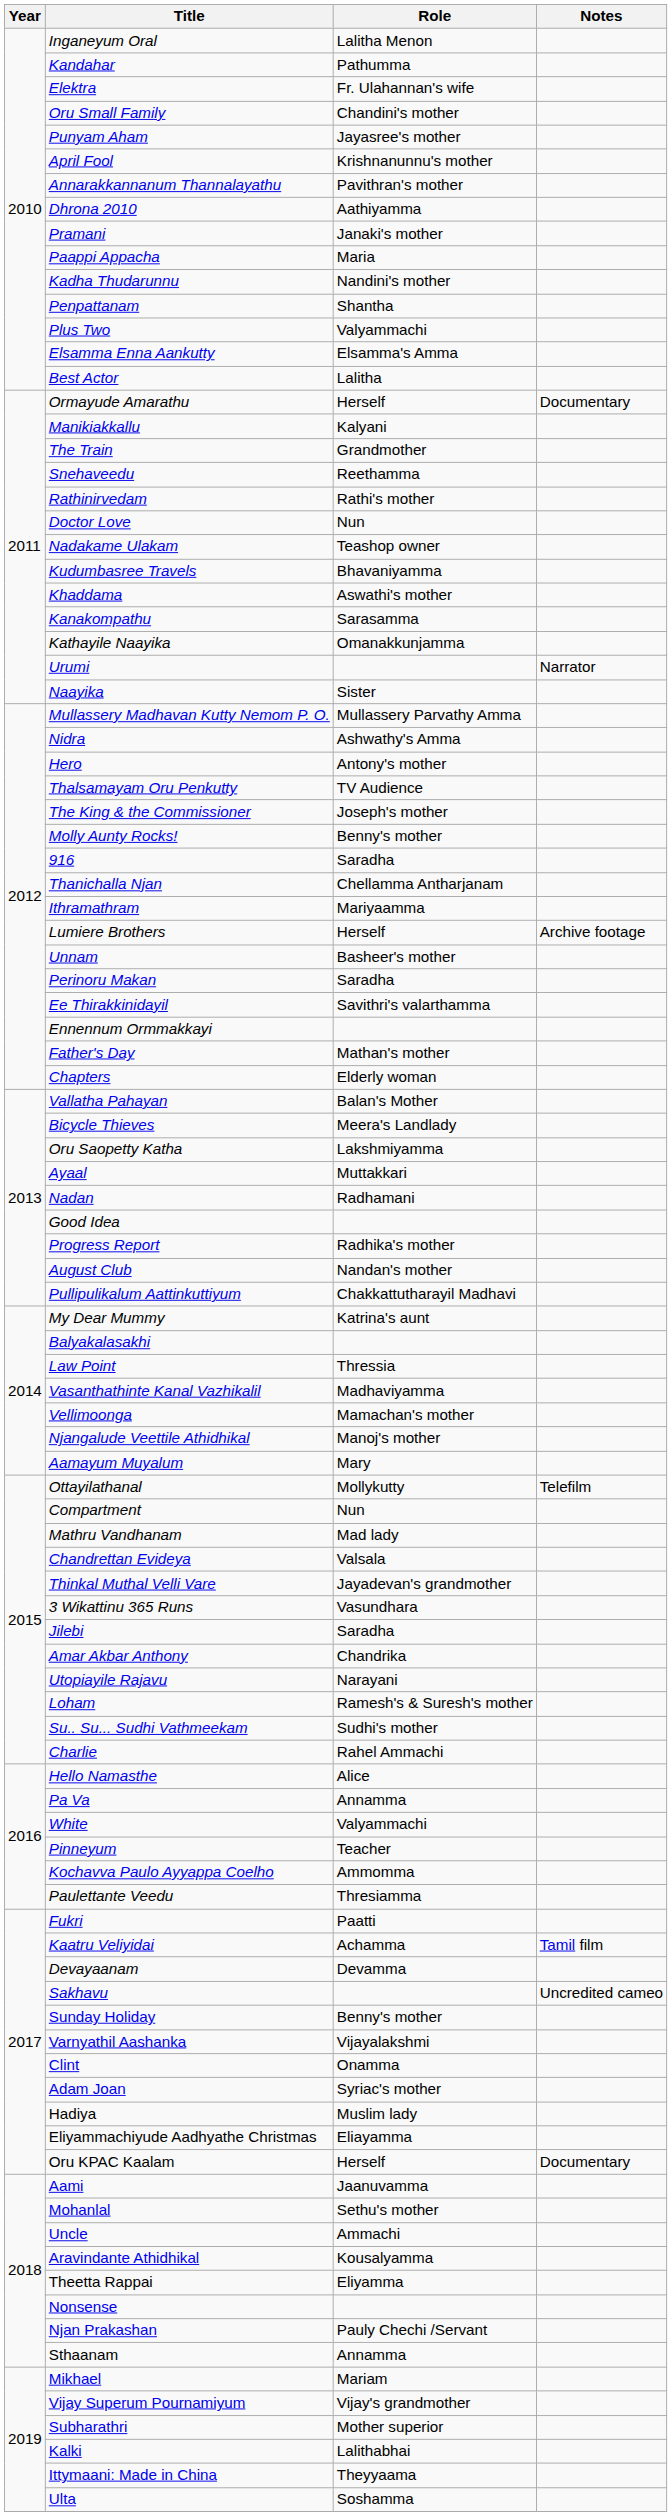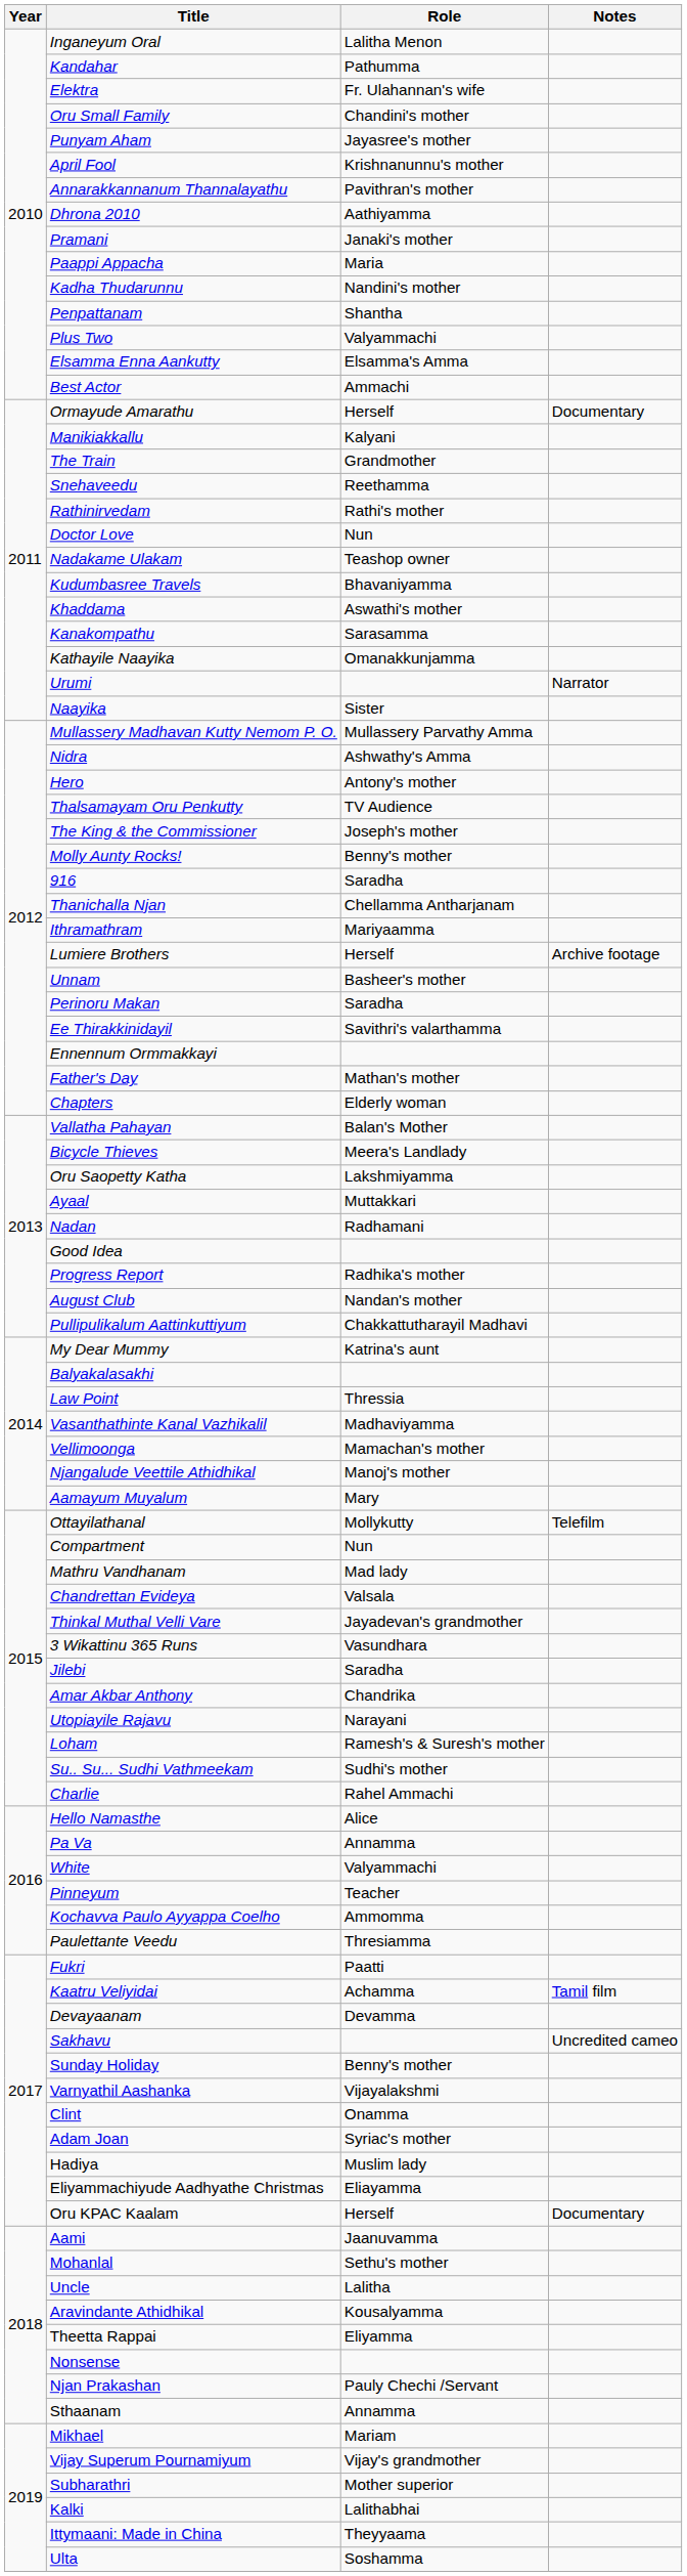Best Actor | Role: Lalitha -> Ammachi
Uncle | Role: Ammachi -> Lalitha
